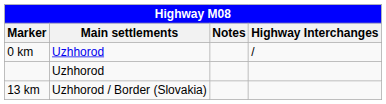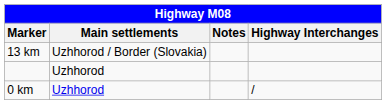rows swapped: 0 km <-> 13 km
